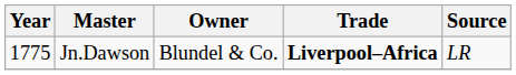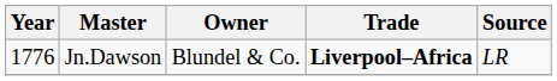Jn.Dawson | Year: 1775 -> 1776
